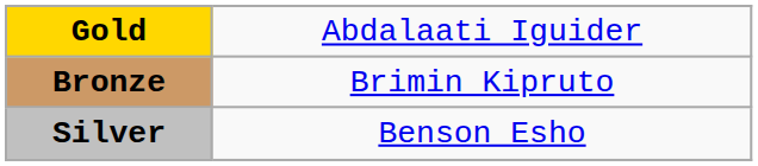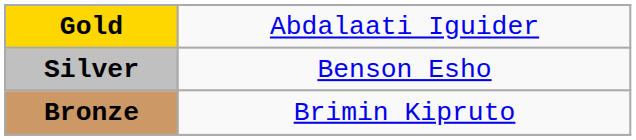rows swapped: Silver <-> Bronze
